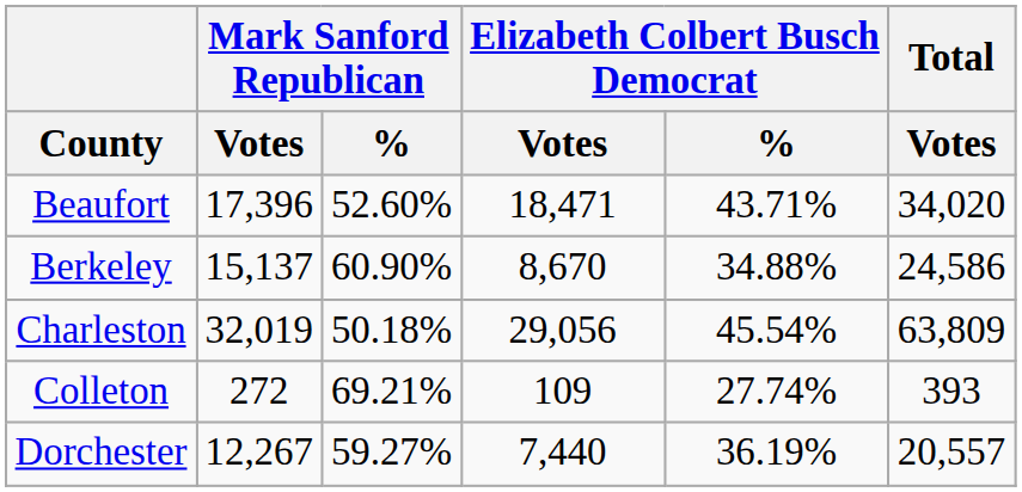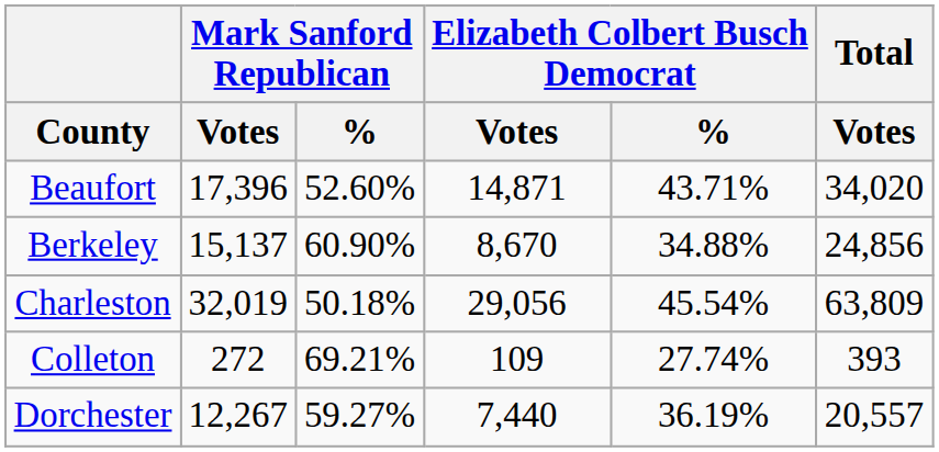Beaufort | Elizabeth Colbert Busch Democrat / Votes: 18,471 -> 14,871
Berkeley | Total / Votes: 24,586 -> 24,856
